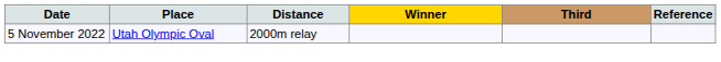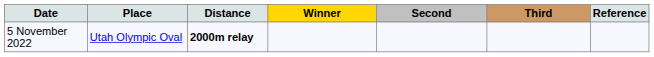+ column: Second
5 November 2022 | Distance: normal -> bold
